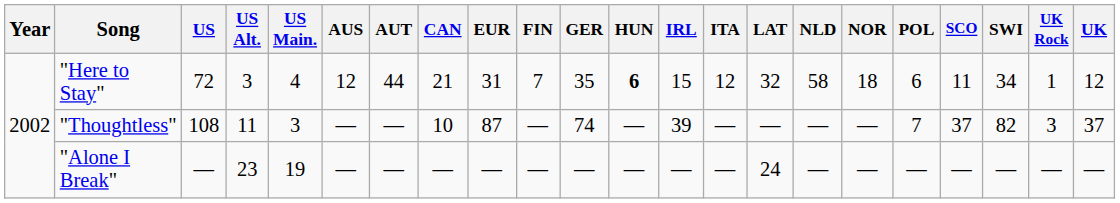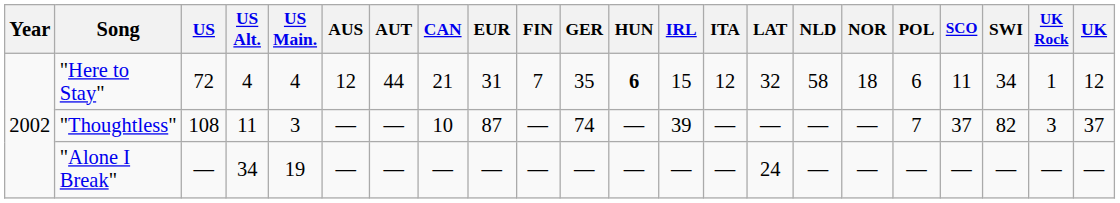"Here to Stay" | US Alt.: 3 -> 4
"Alone I Break" | US Alt.: 23 -> 34
